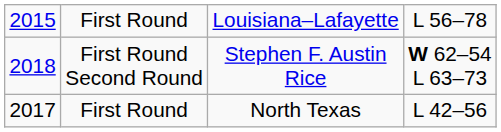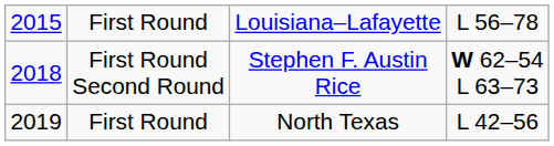First Round / North Texas | column 1: 2017 -> 2019
